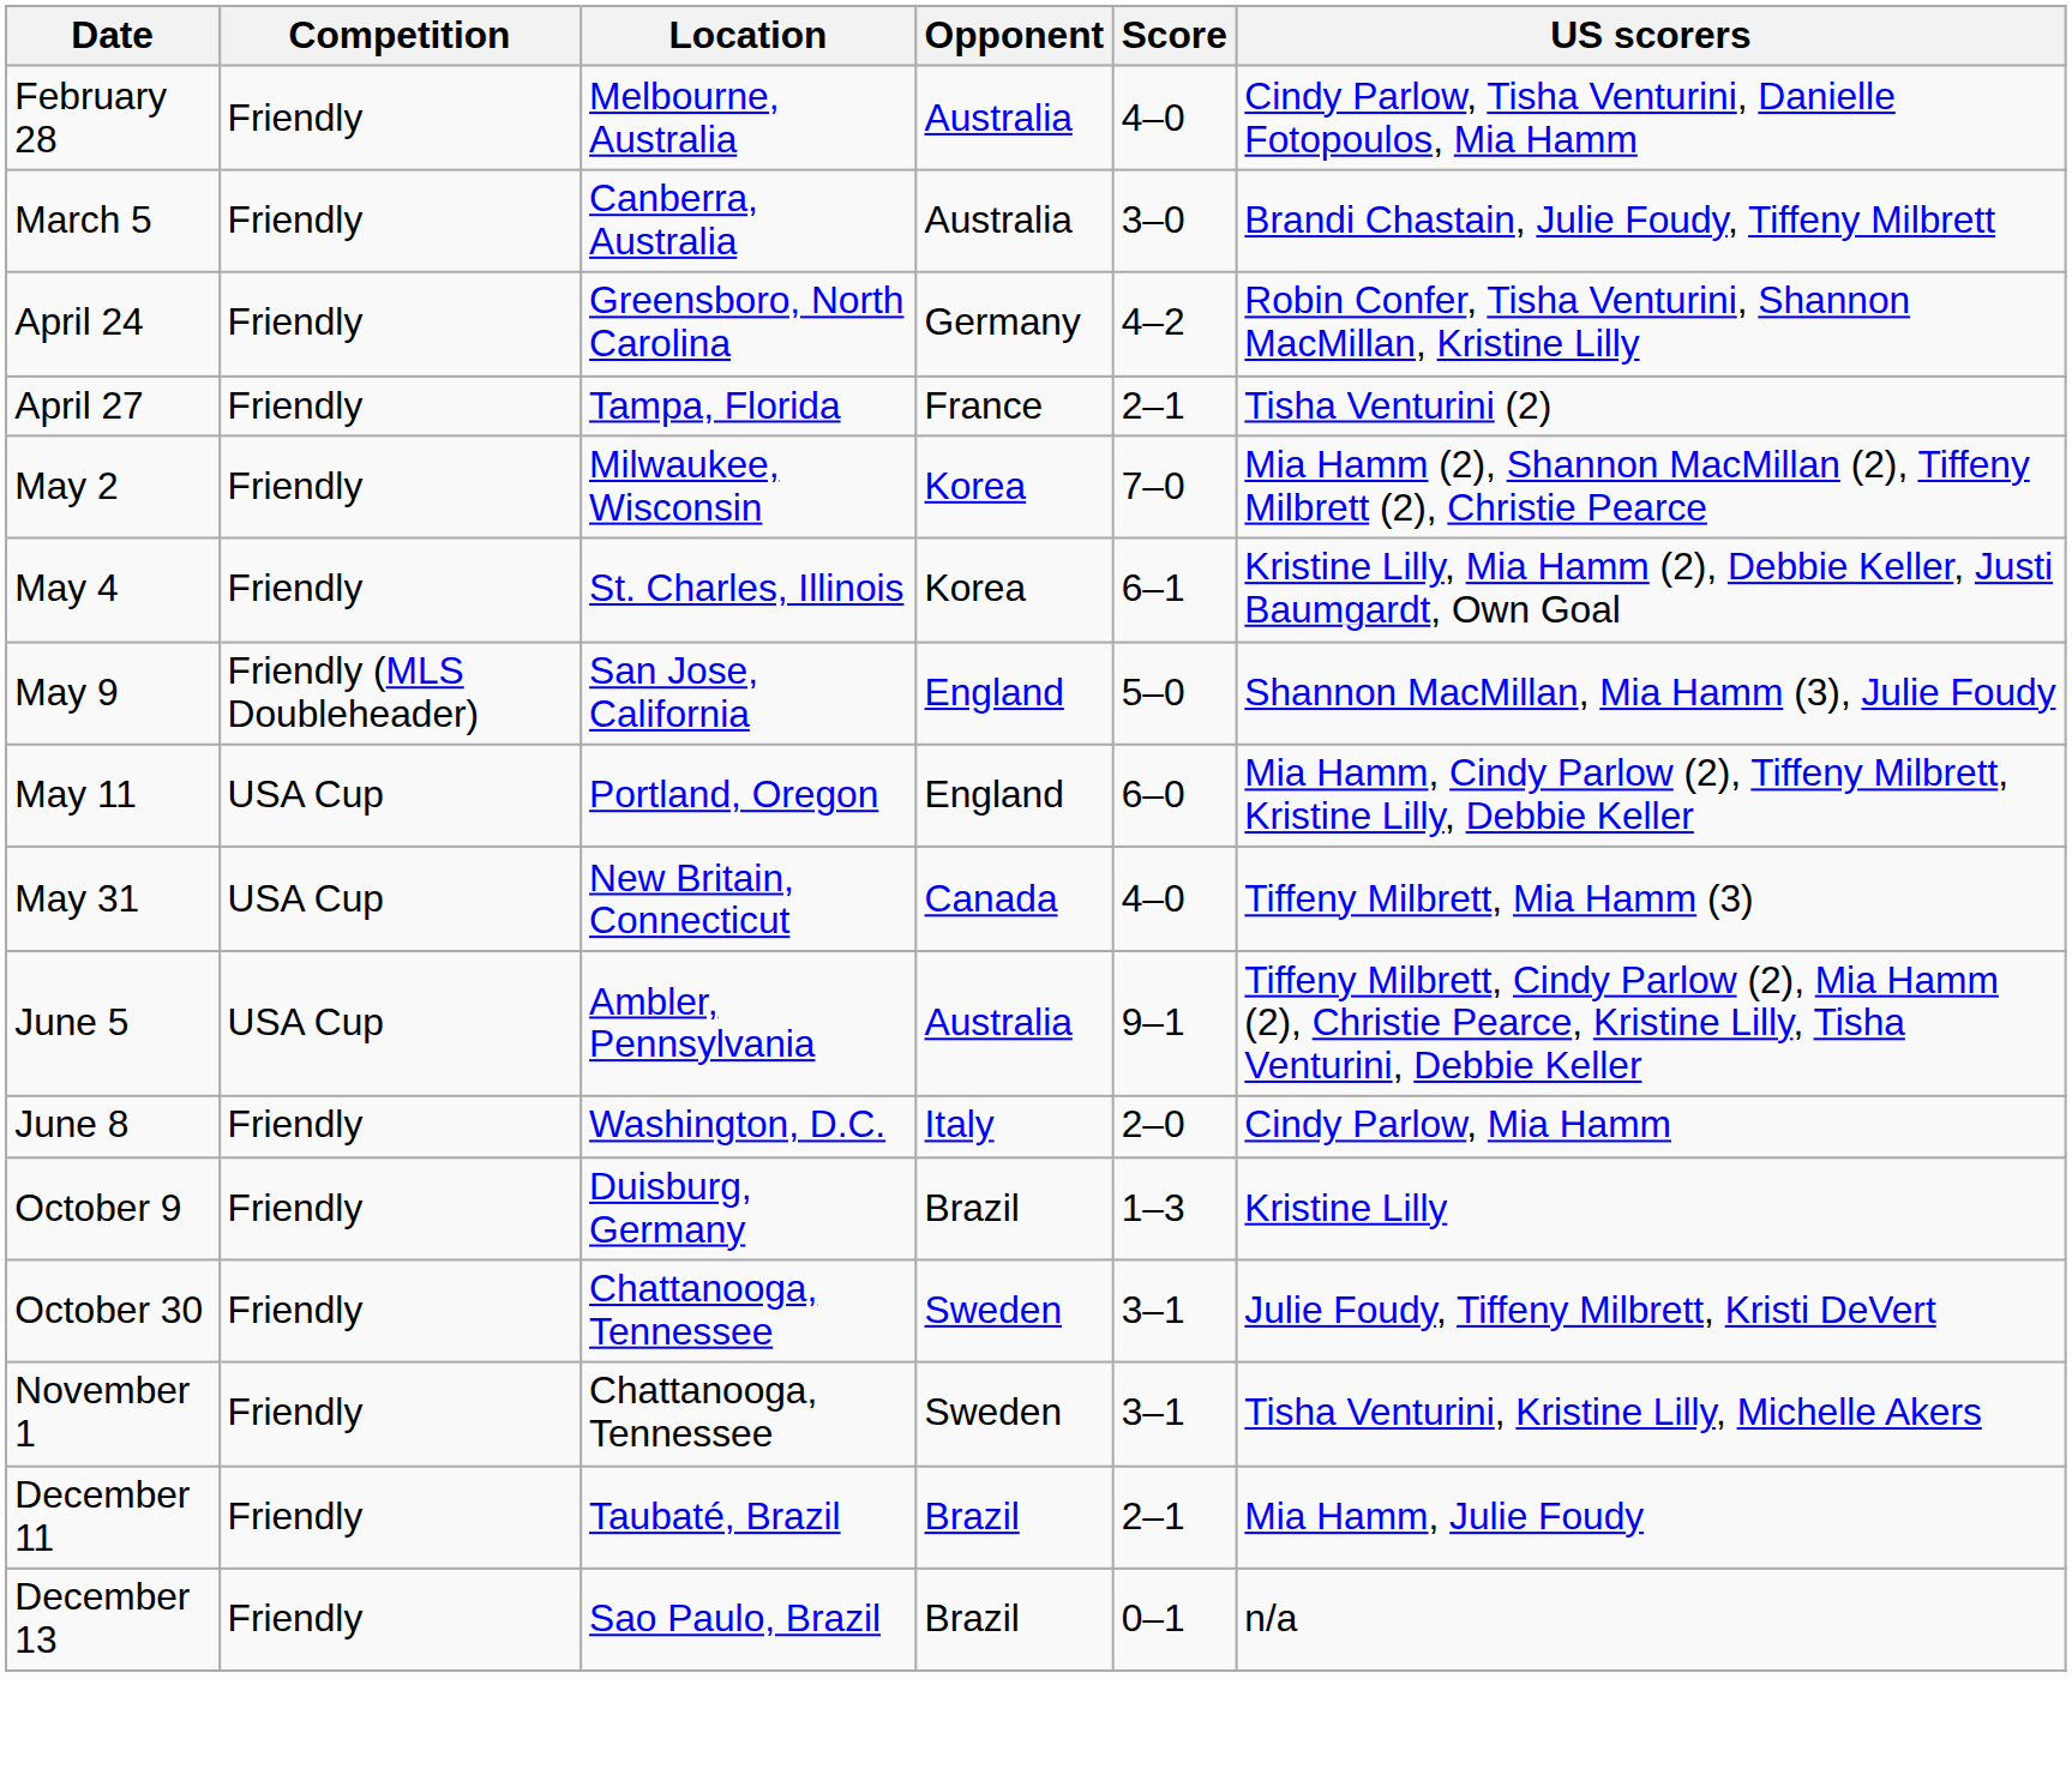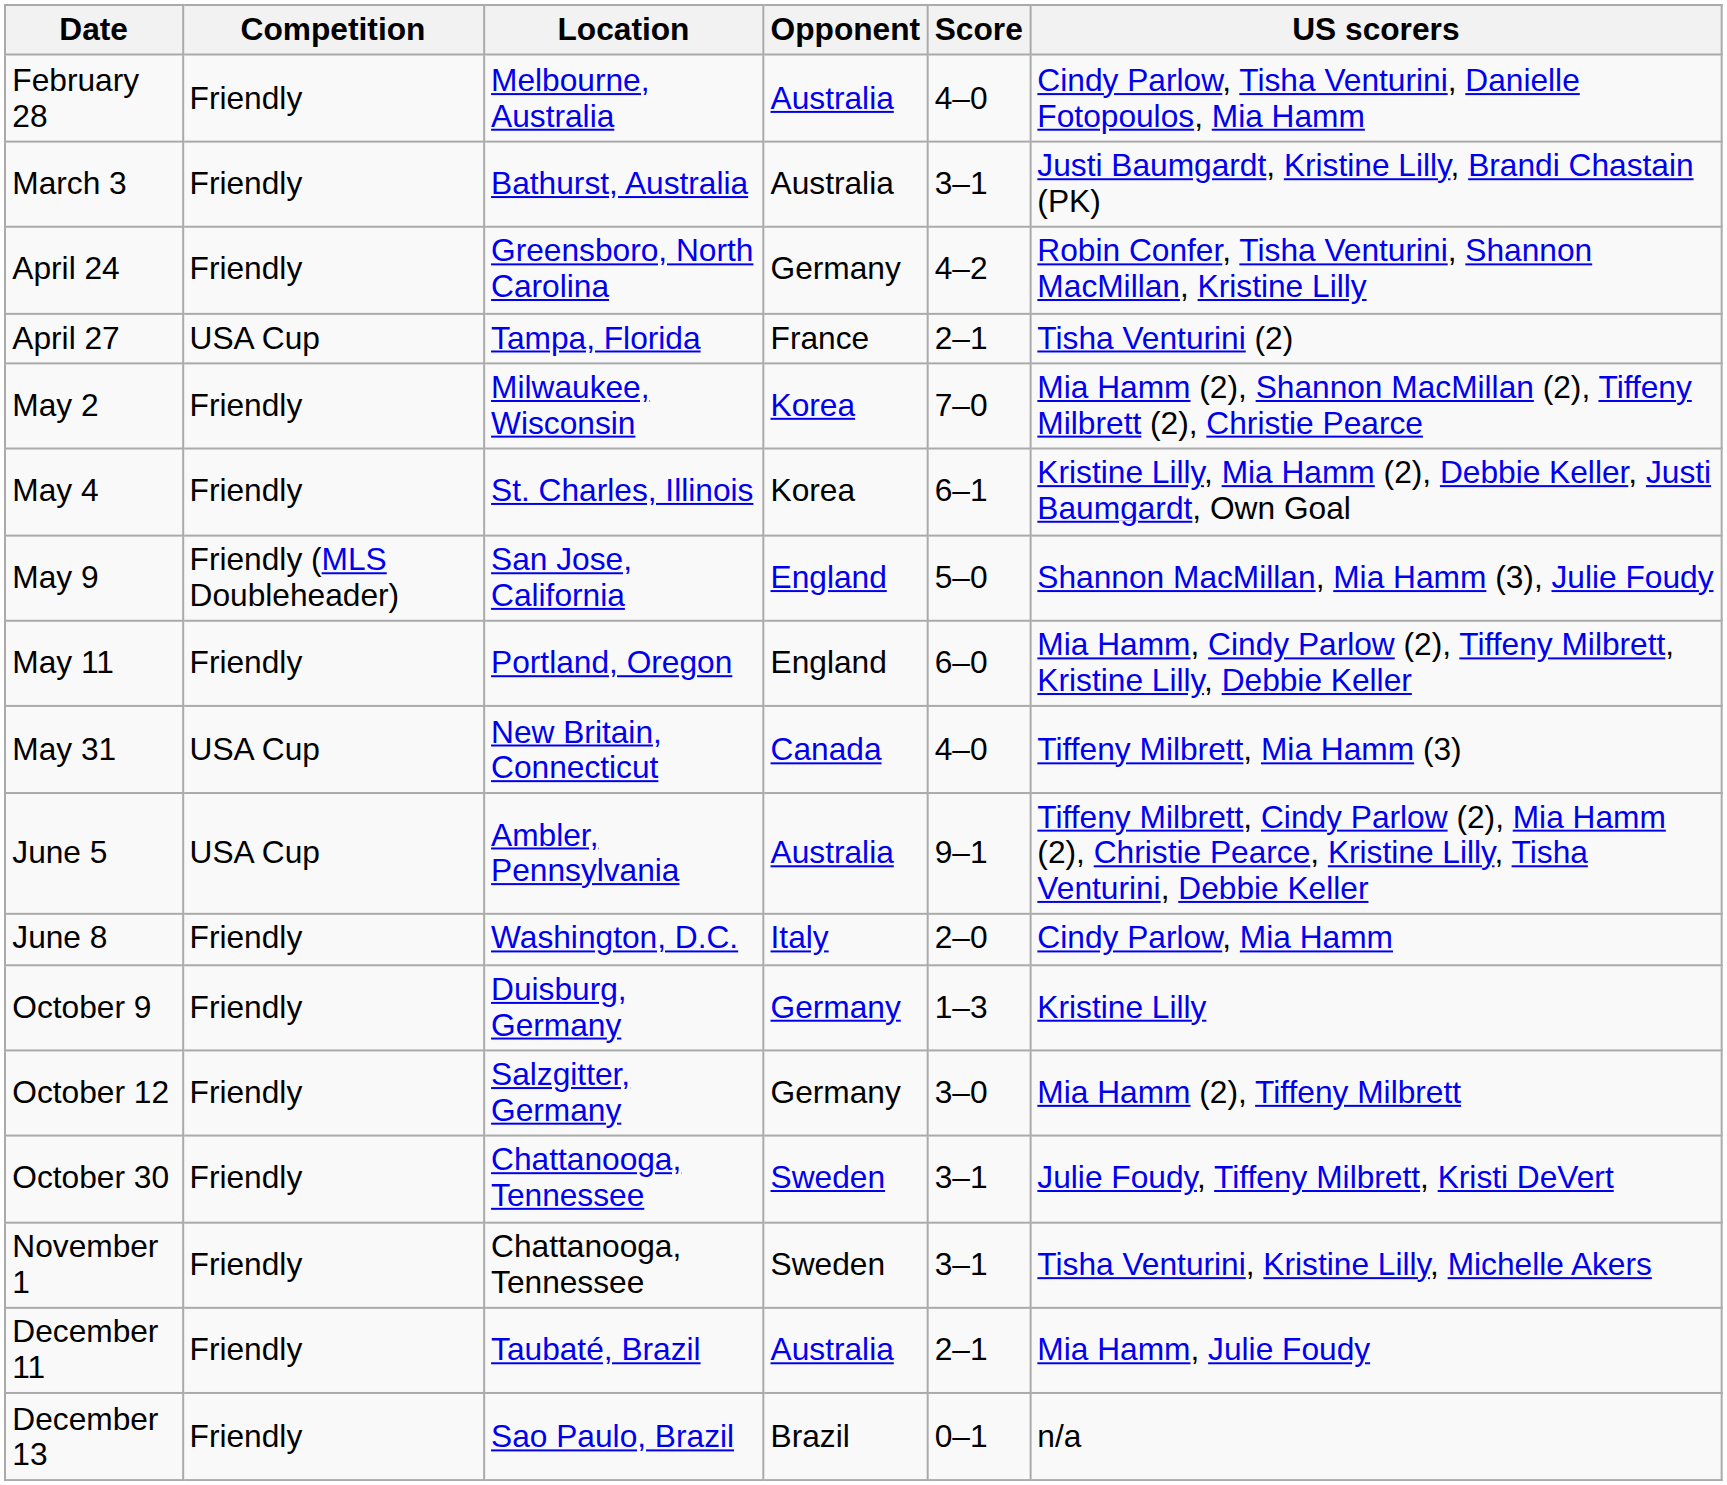+ row: March 3 | Friendly | Bathurst, Australia | Australia | 3–1 | Justi Baumgardt, Kristine Lilly, Brandi Chastain (PK)
- row: March 5 | Friendly | Canberra, Australia | Australia | 3–0 | Brandi Chastain, Julie Foudy, Tiffeny Milbrett
April 27 | Competition: Friendly -> USA Cup
May 11 | Competition: USA Cup -> Friendly
October 9 | Opponent: Brazil -> Germany
+ row: October 12 | Friendly | Salzgitter, Germany | Germany | 3–0 | Mia Hamm (2), Tiffeny Milbrett
December 11 | Opponent: Brazil -> Australia
